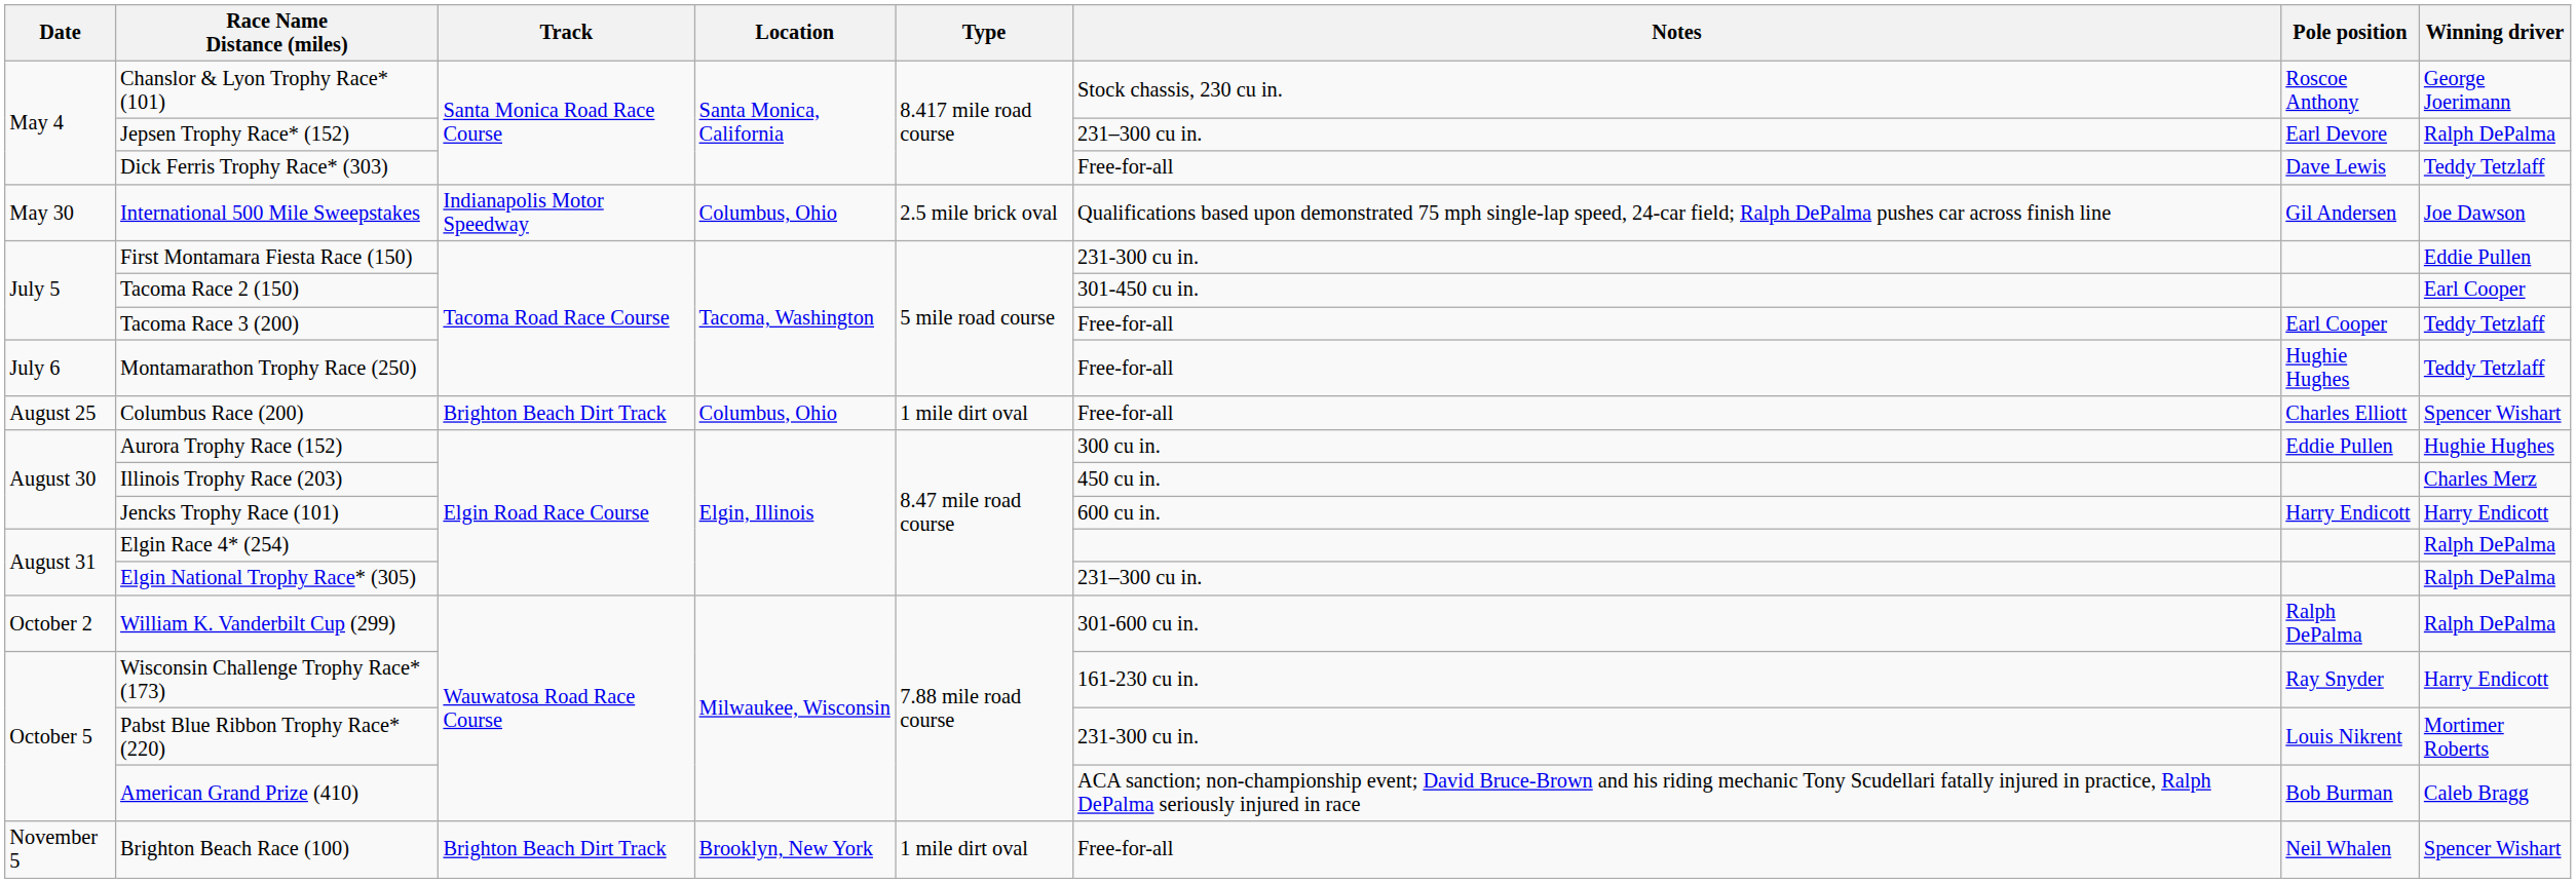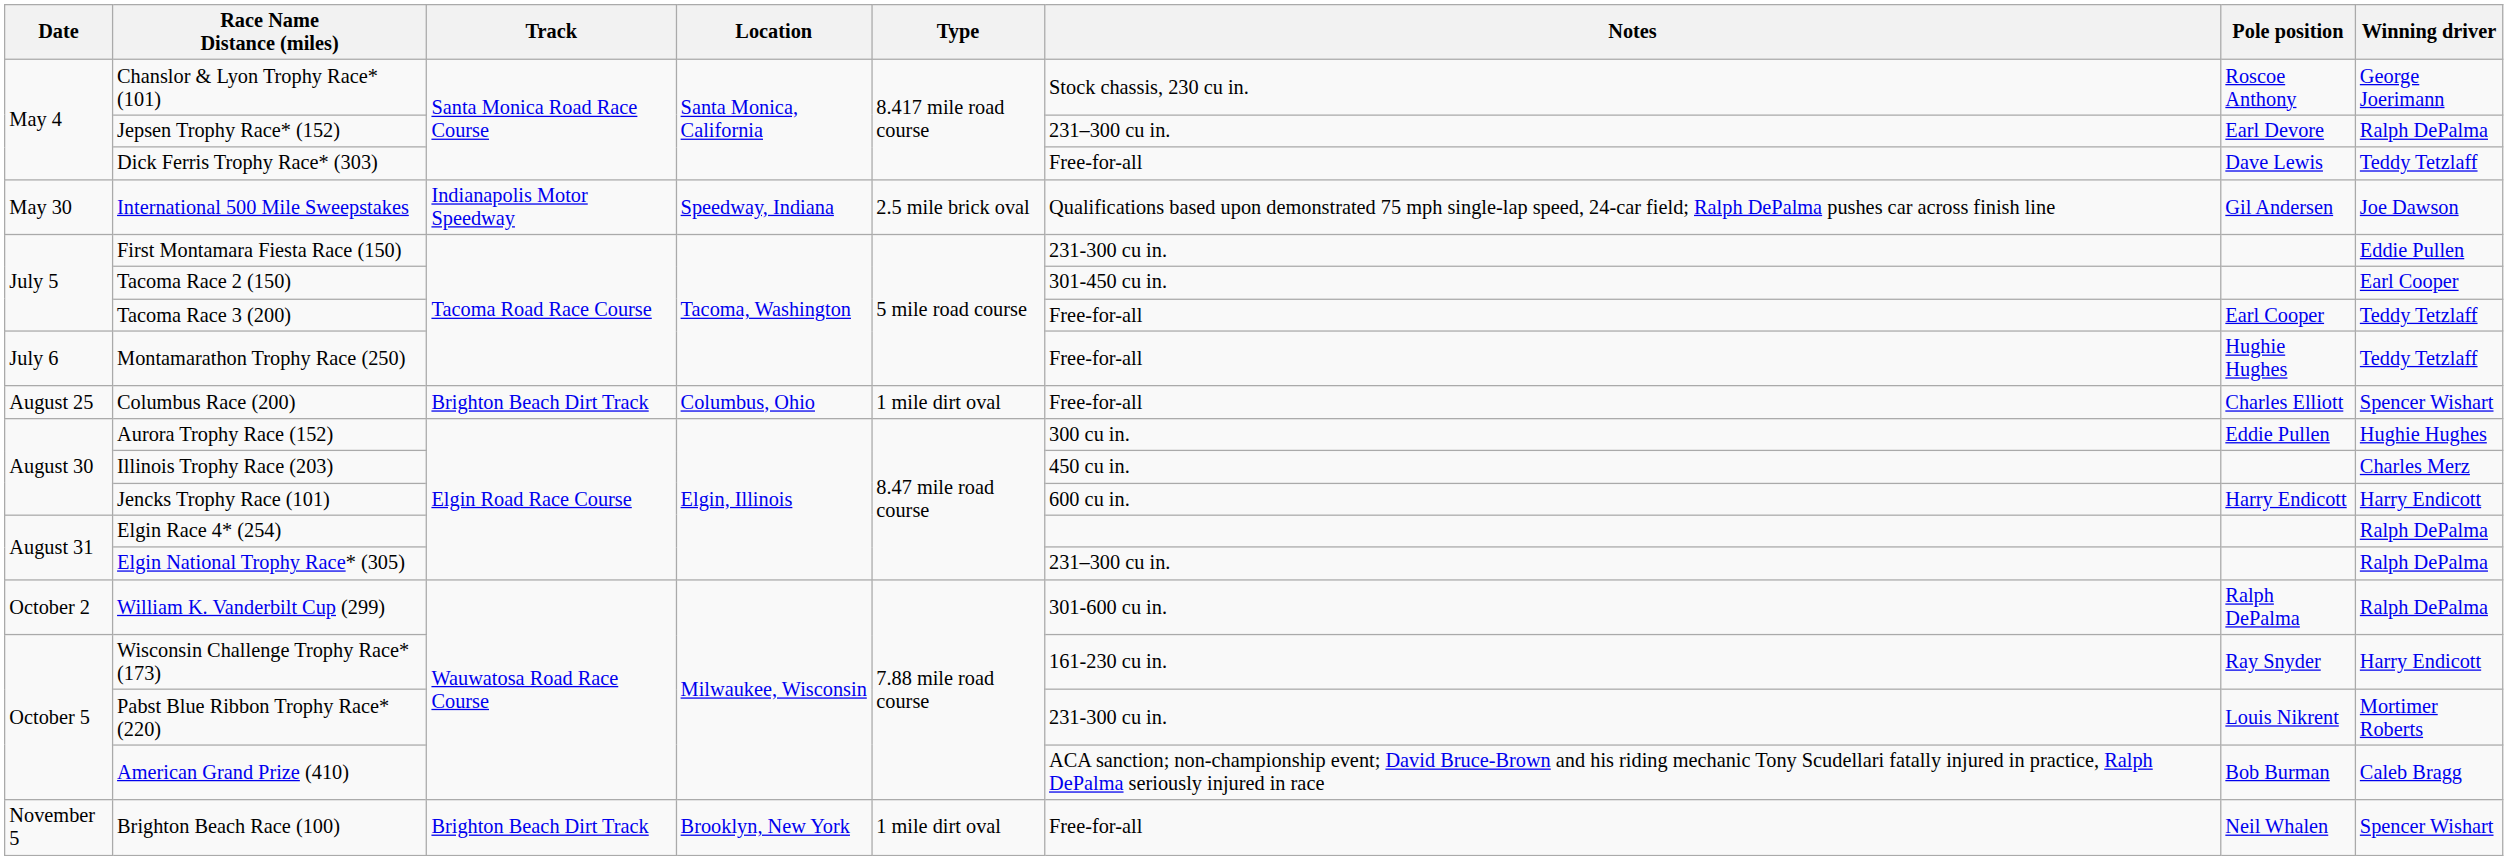International 500 Mile Sweepstakes | Location: Columbus, Ohio -> Speedway, Indiana
